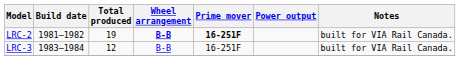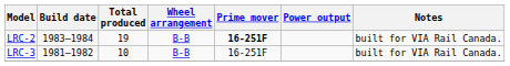LRC-2 | Build date: 1981–1982 -> 1983–1984
LRC-2 | Wheel arrangement: bold -> normal
LRC-3 | Build date: 1983–1984 -> 1981–1982
LRC-3 | Total produced: 12 -> 10
